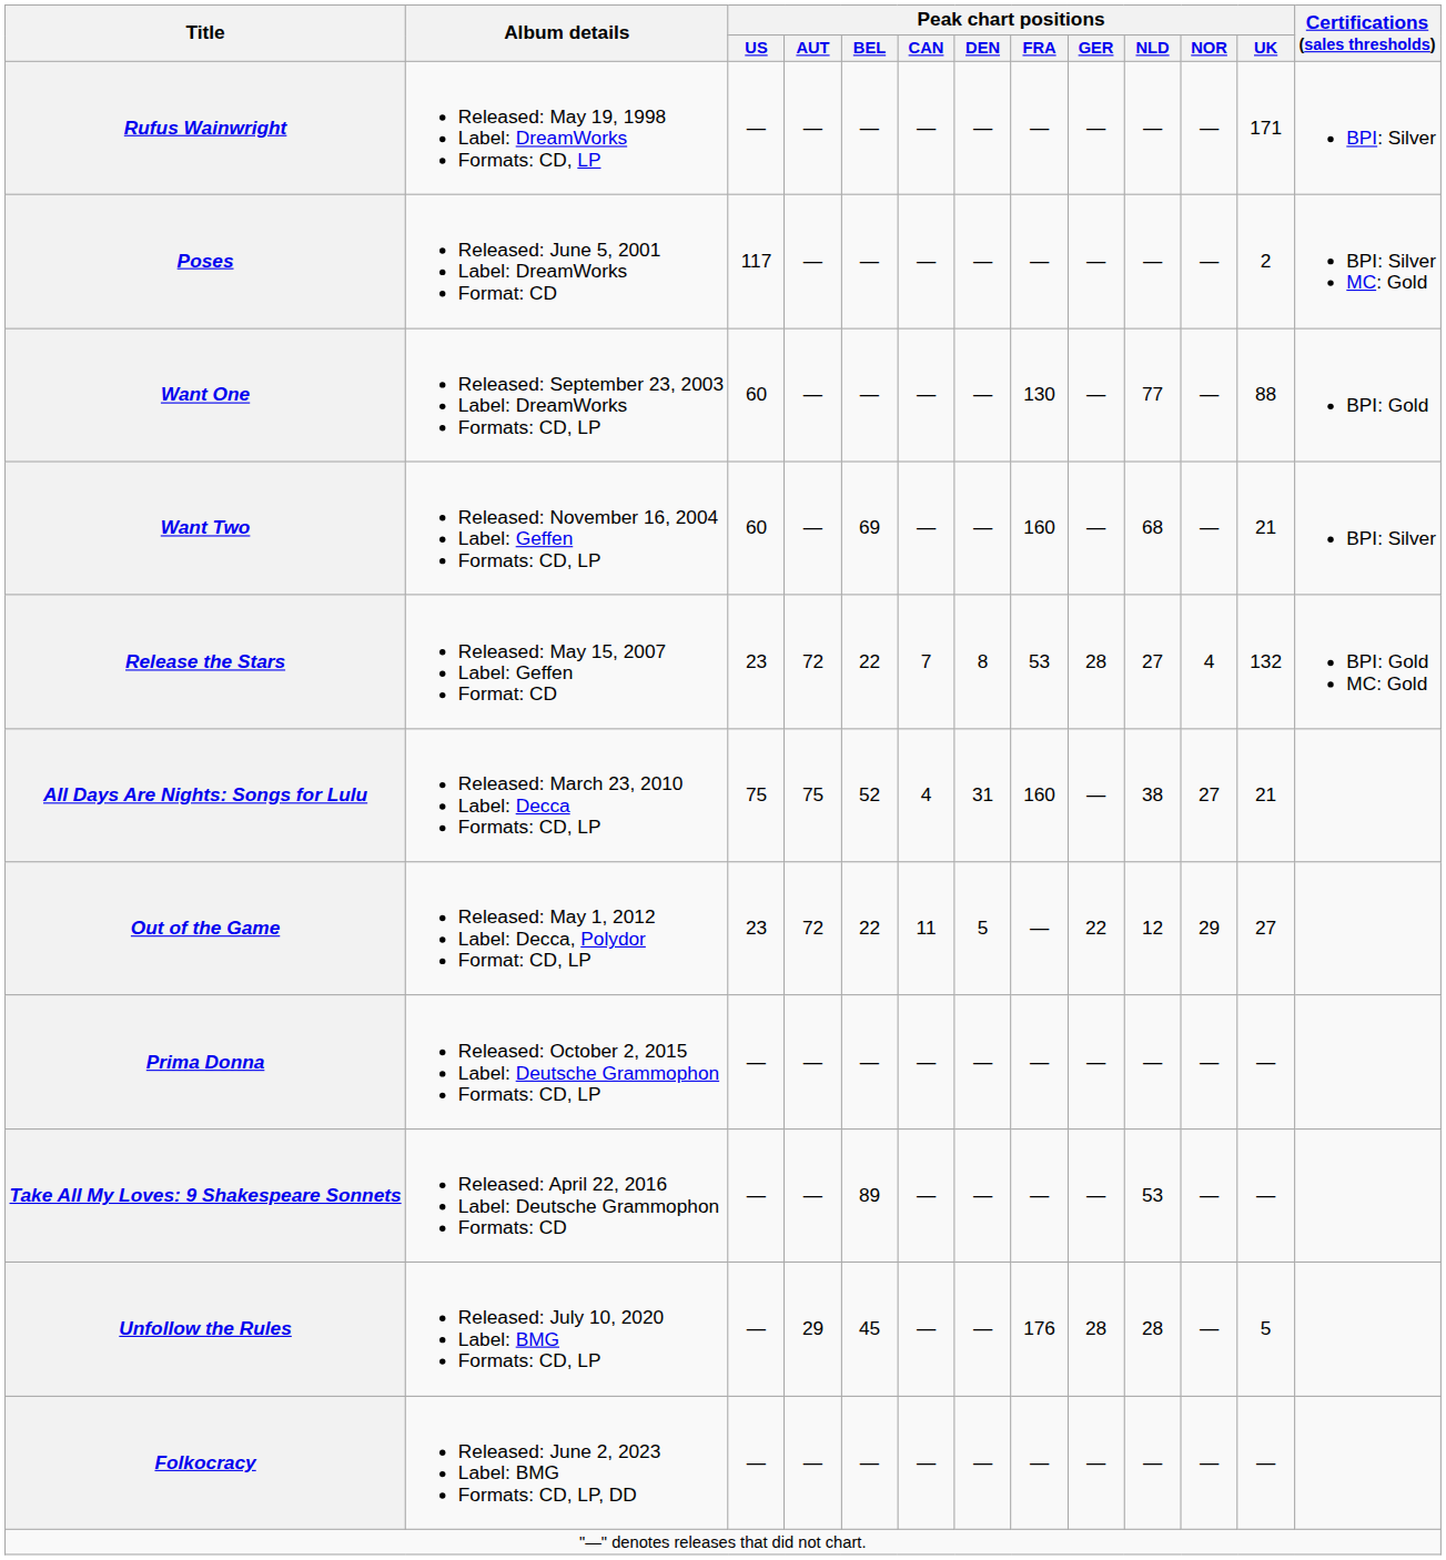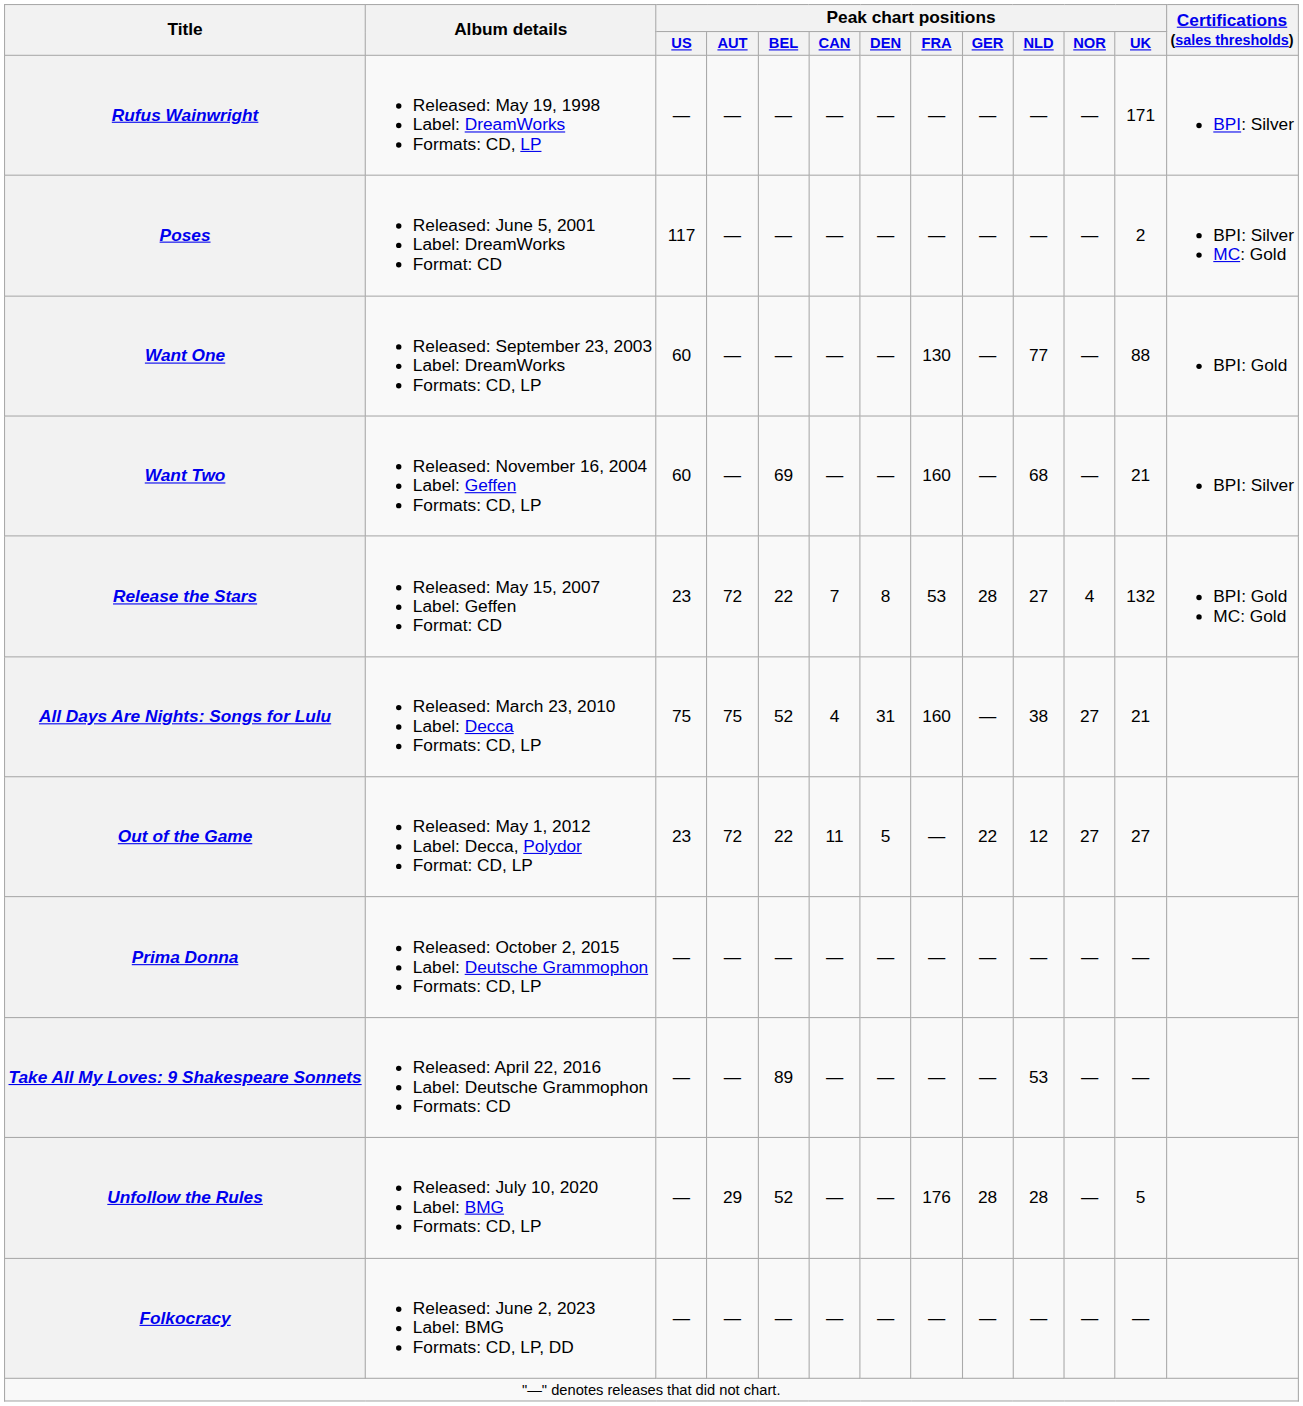Out of the Game | Peak chart positions / NOR: 29 -> 27
Unfollow the Rules | Peak chart positions / BEL: 45 -> 52
